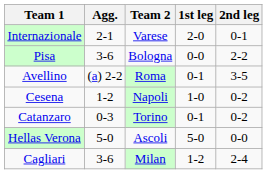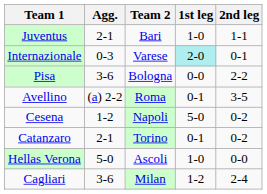+ row: Juventus | 2-1 | Bari | 1-0 | 1-1
Internazionale | Agg.: 2-1 -> 0-3
Internazionale | 1st leg: no background -> paleturquoise background
Cesena | 1st leg: 1-0 -> 5-0
Catanzaro | Agg.: 0-3 -> 2-1
Hellas Verona | 1st leg: 5-0 -> 1-0
